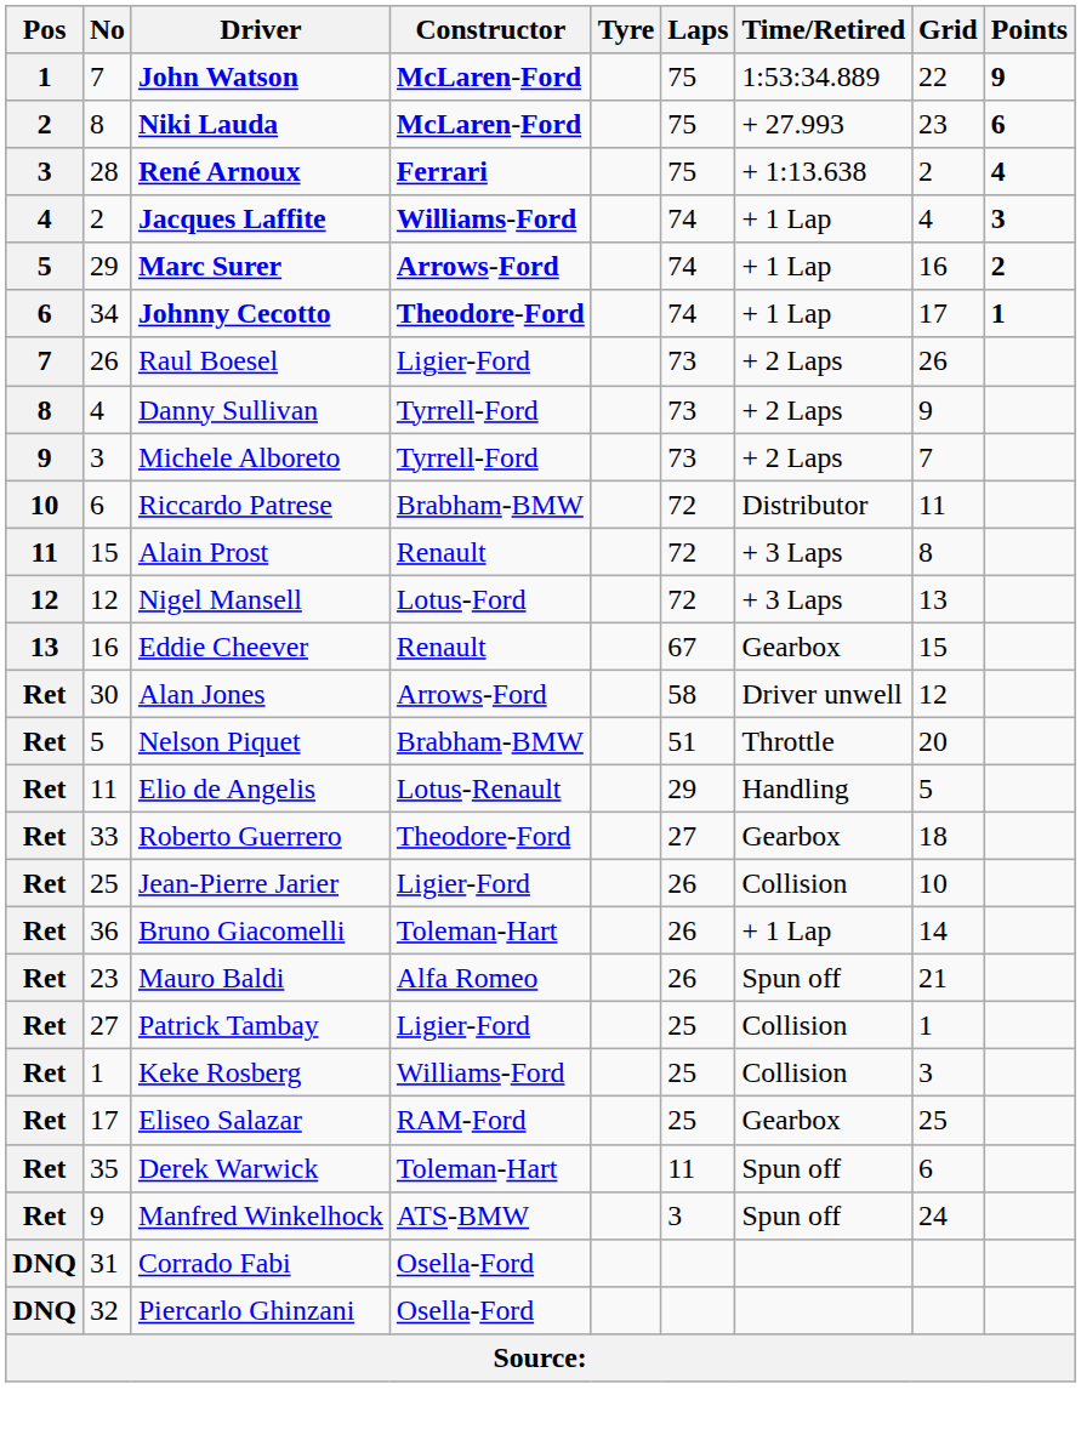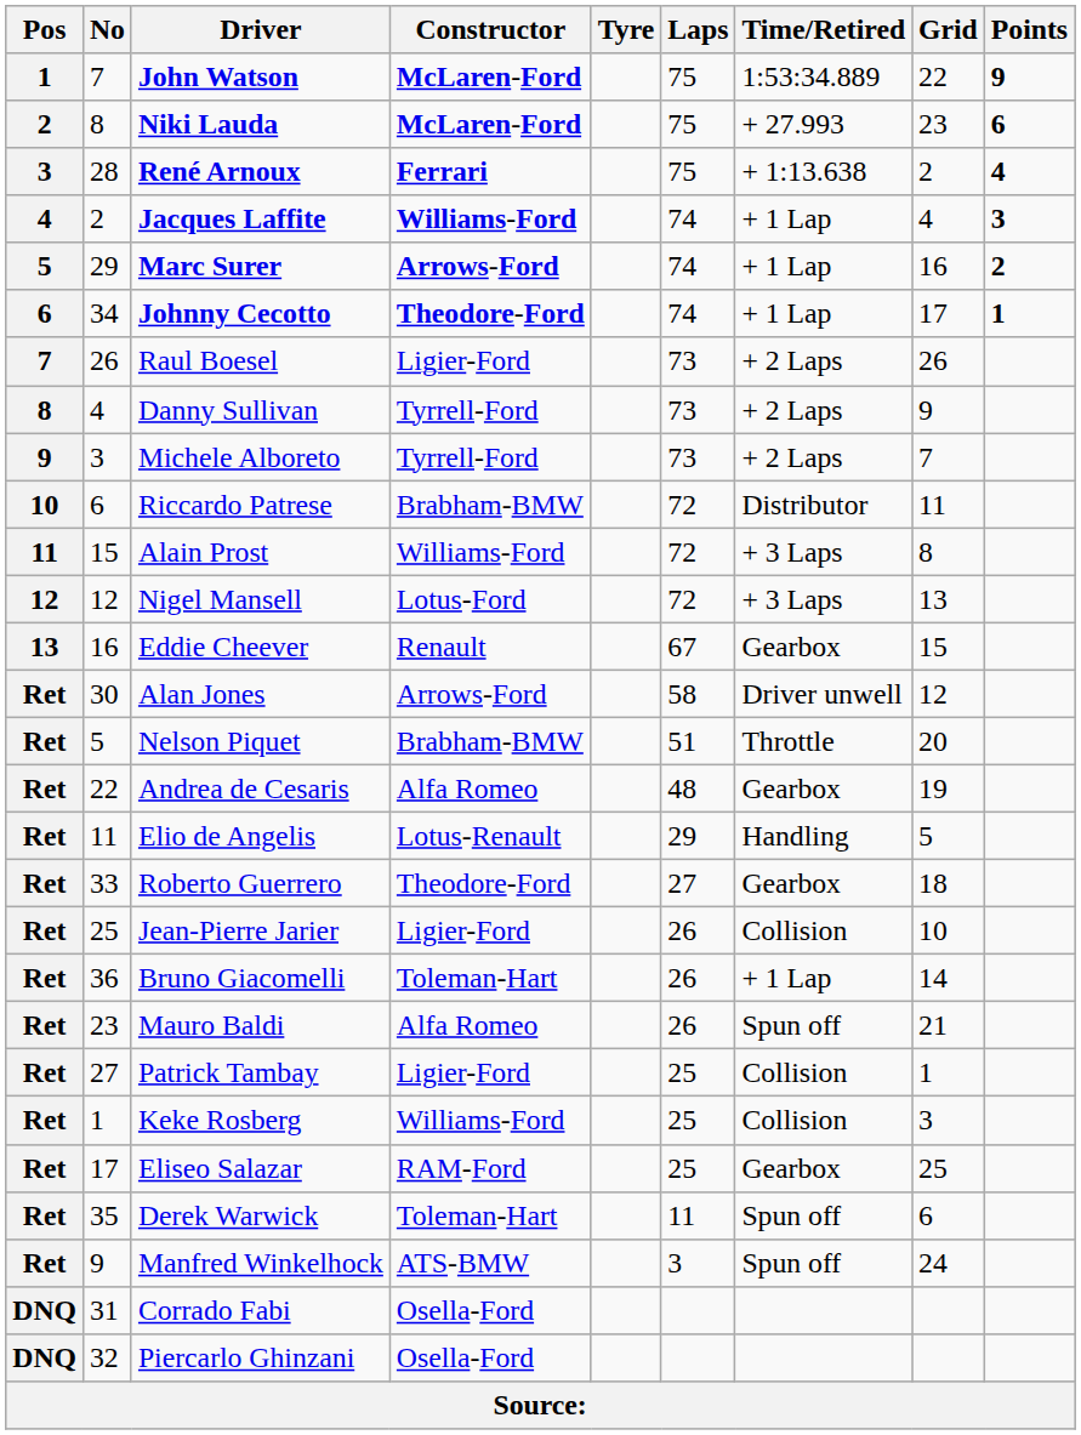Alain Prost | Constructor: Renault -> Williams-Ford
+ row: Ret | 22 | Andrea de Cesaris | Alfa Romeo | 48 | Gearbox | 19
